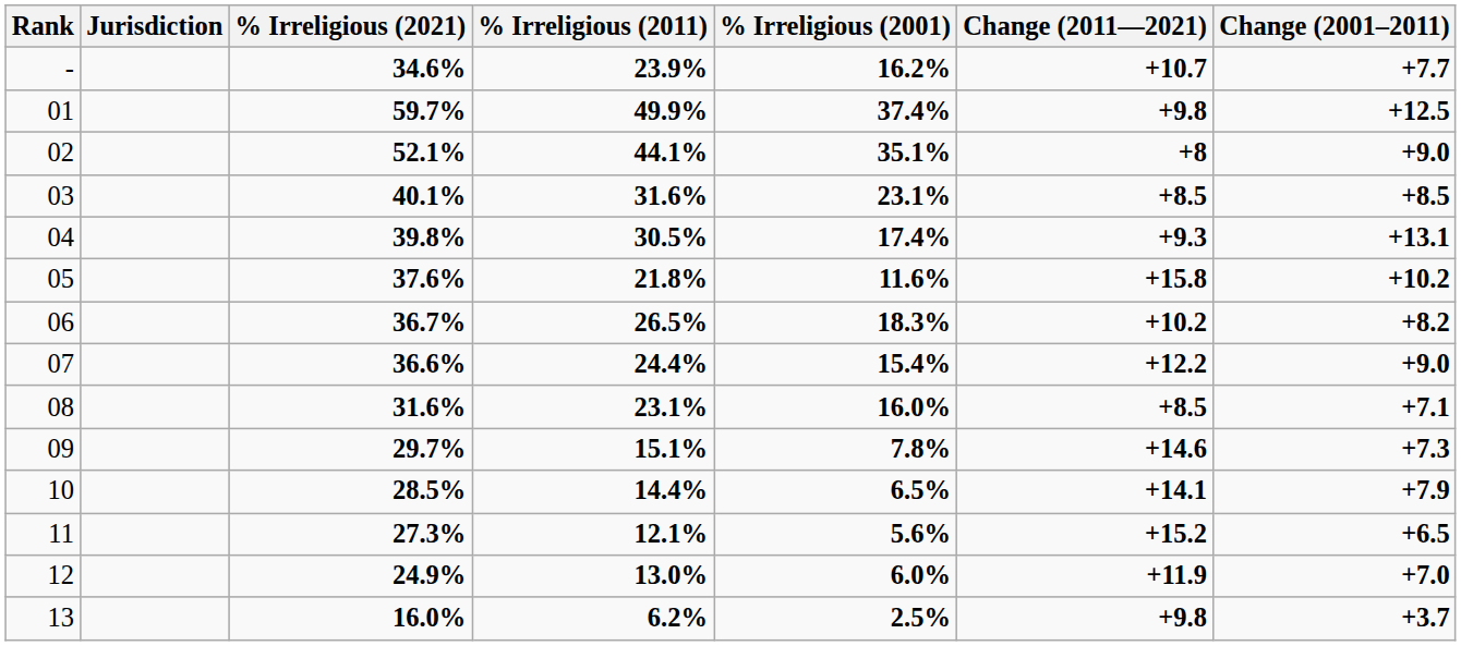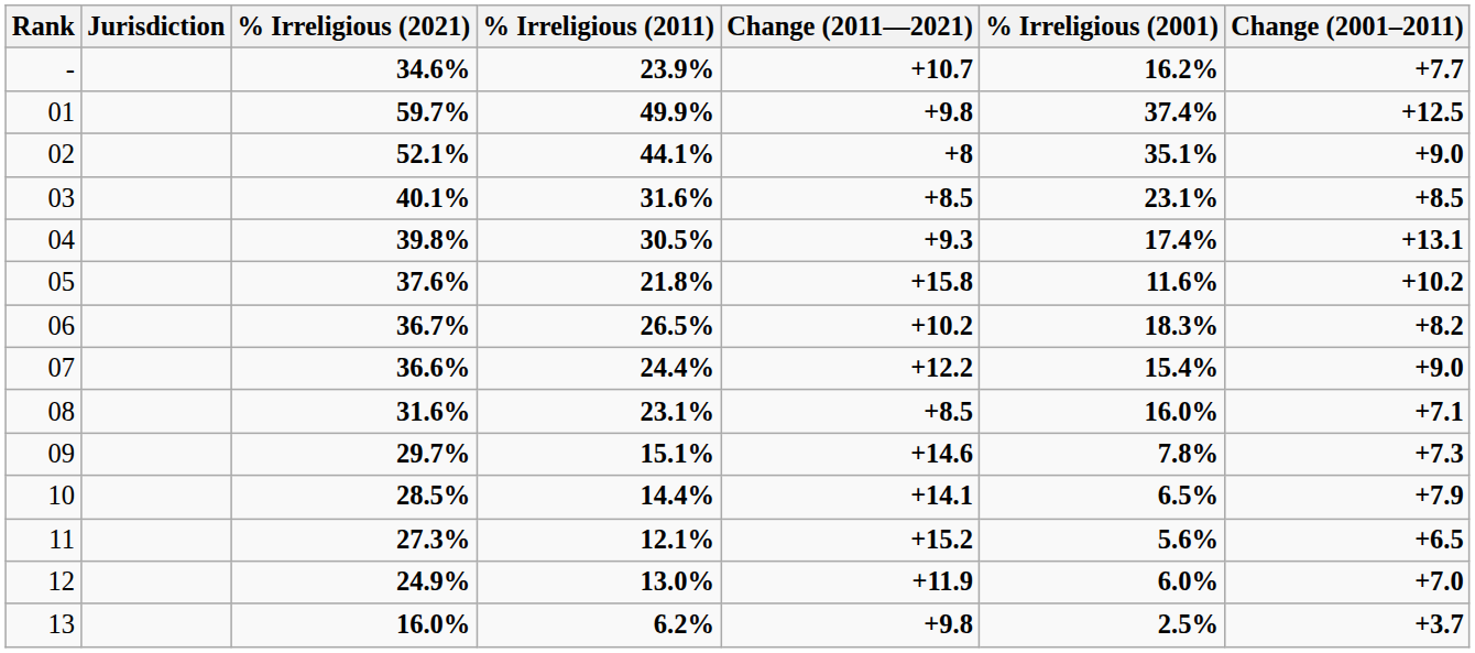columns swapped: % Irreligious (2001) <-> Change (2011—2021)
